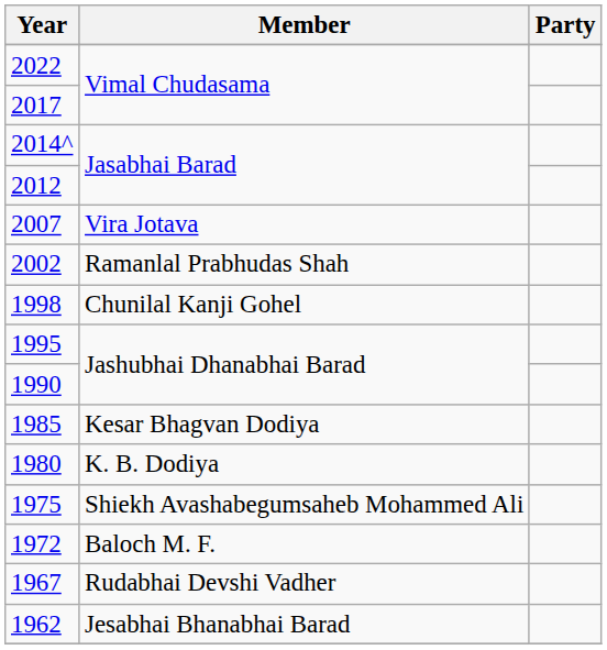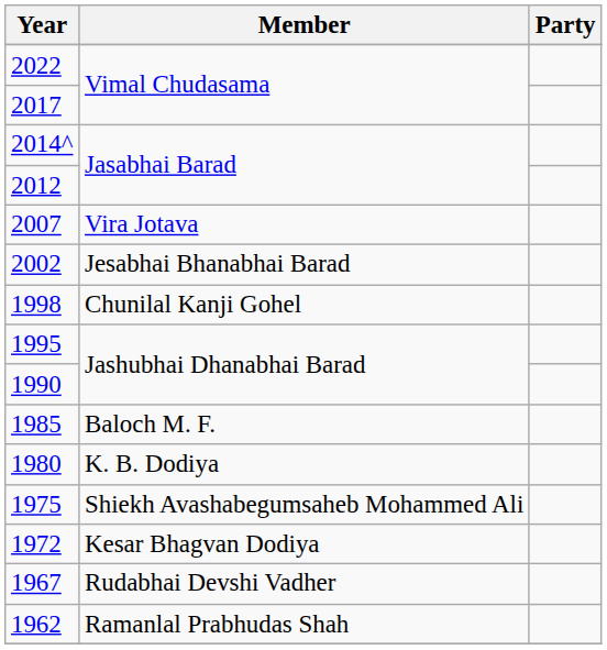2002 | Member: Ramanlal Prabhudas Shah -> Jesabhai Bhanabhai Barad
1985 | Member: Kesar Bhagvan Dodiya -> Baloch M. F.
1972 | Member: Baloch M. F. -> Kesar Bhagvan Dodiya
1962 | Member: Jesabhai Bhanabhai Barad -> Ramanlal Prabhudas Shah
